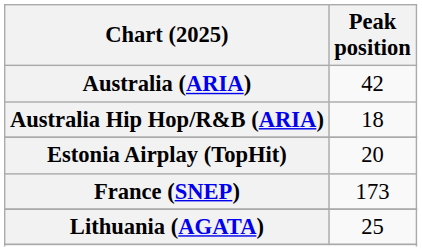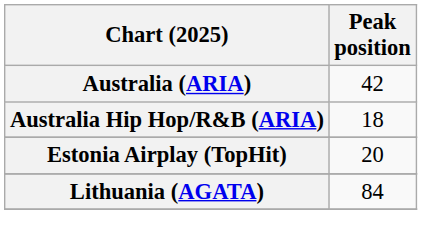- row: France (SNEP) | 173
Lithuania (AGATA) | Peak position: 25 -> 84
